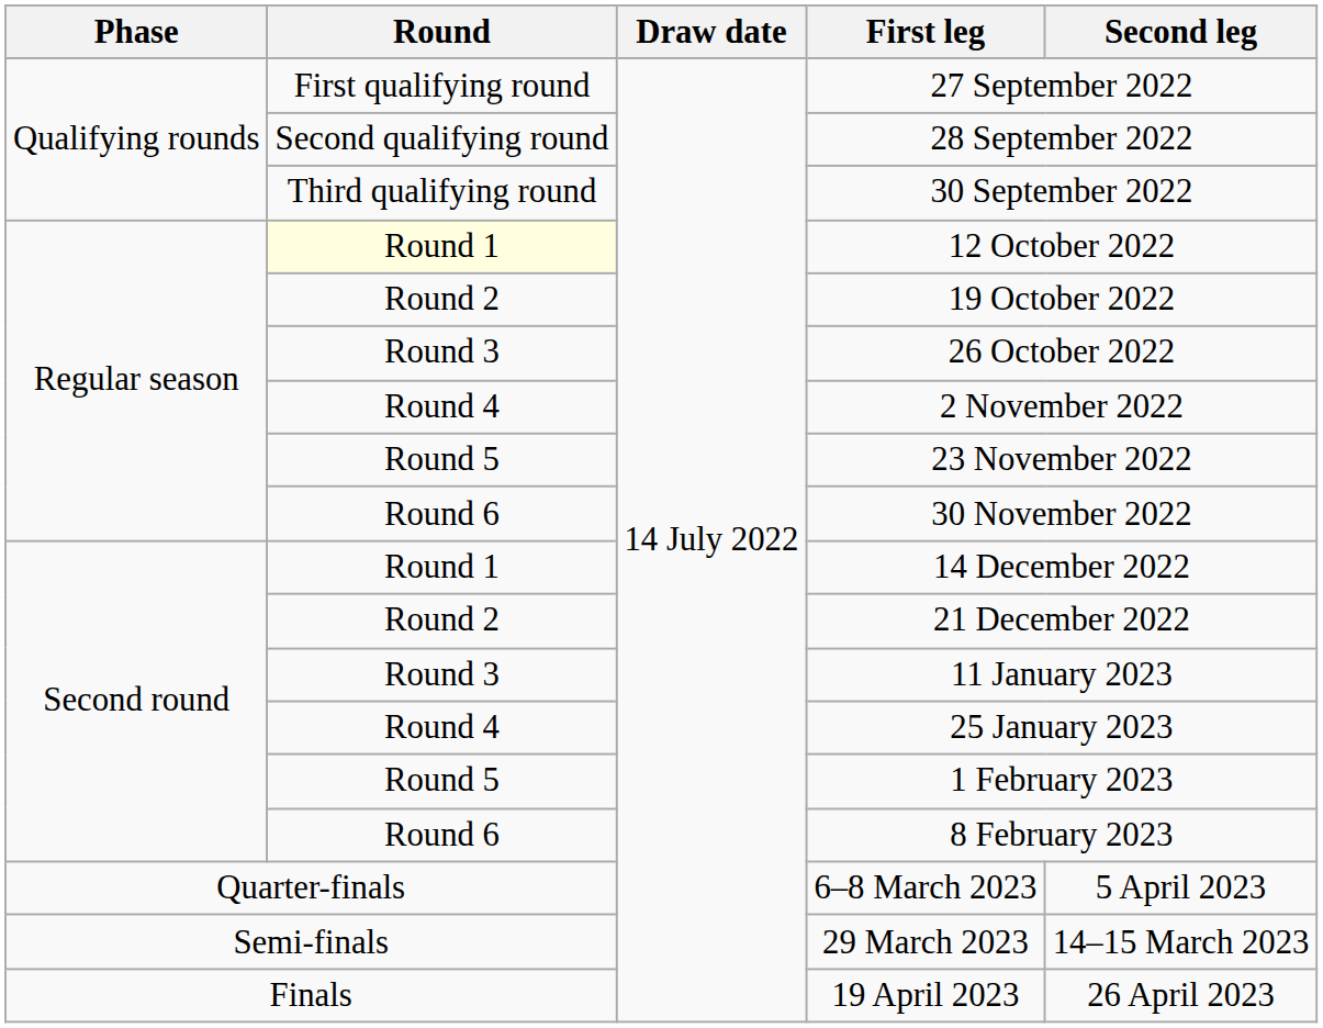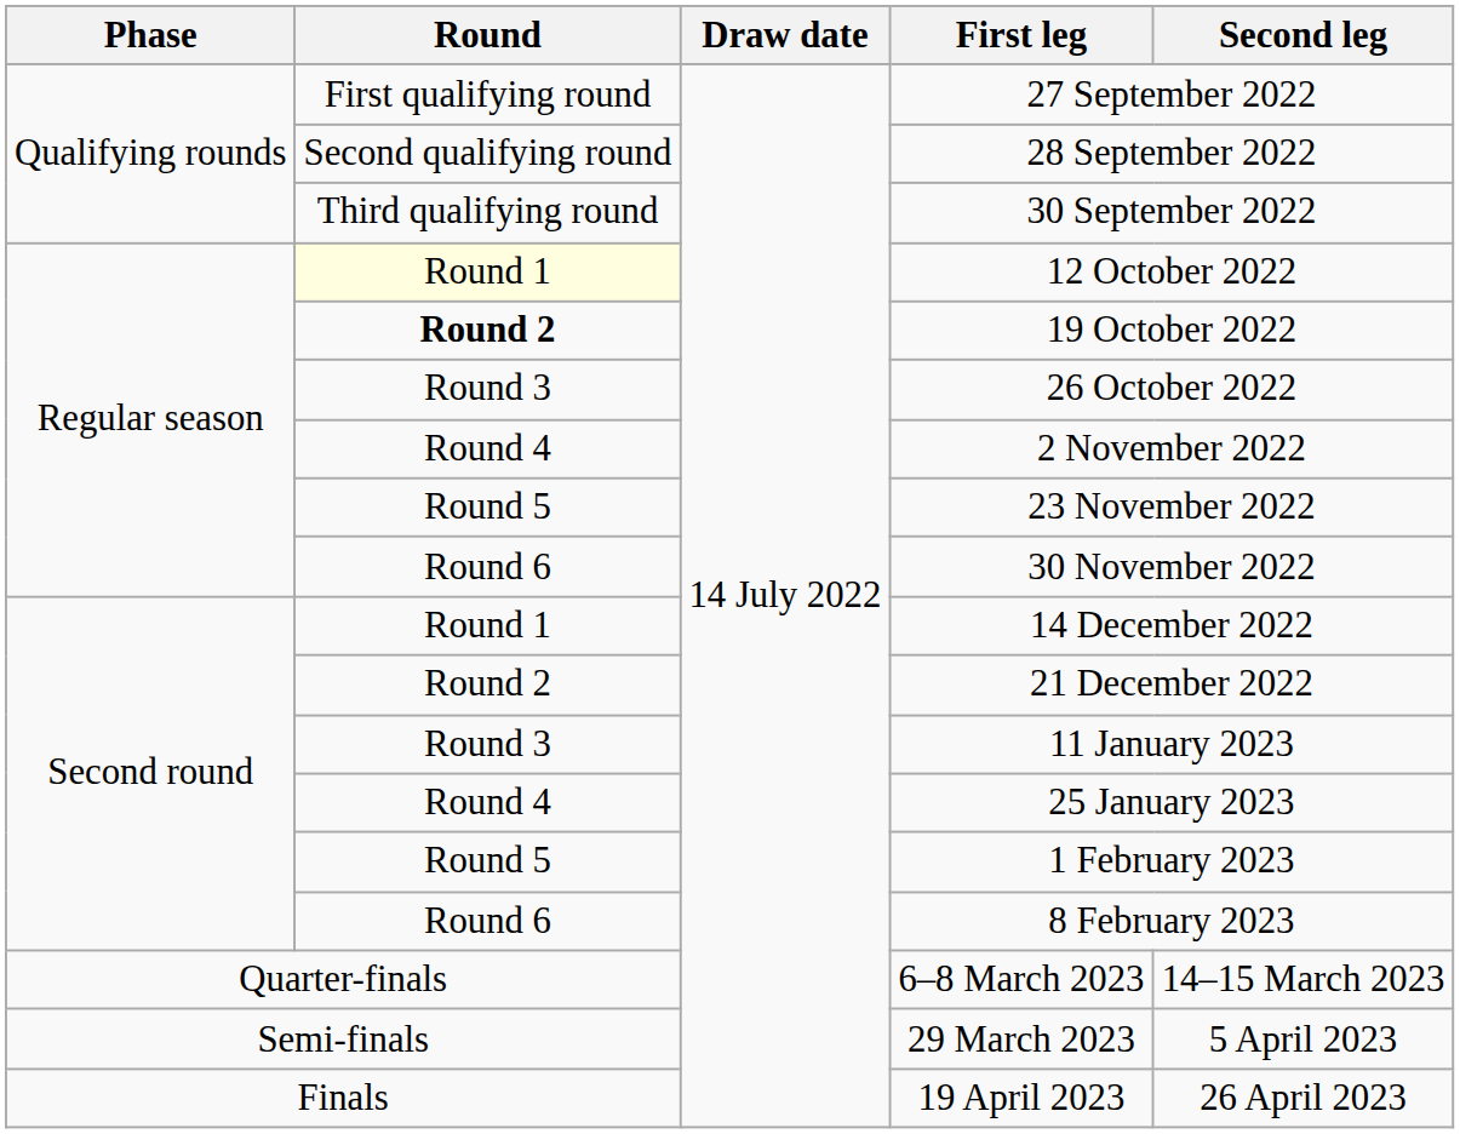19 October 2022 | Round: normal -> bold
6–8 March 2023 | Second leg: 5 April 2023 -> 14–15 March 2023
29 March 2023 | Second leg: 14–15 March 2023 -> 5 April 2023
